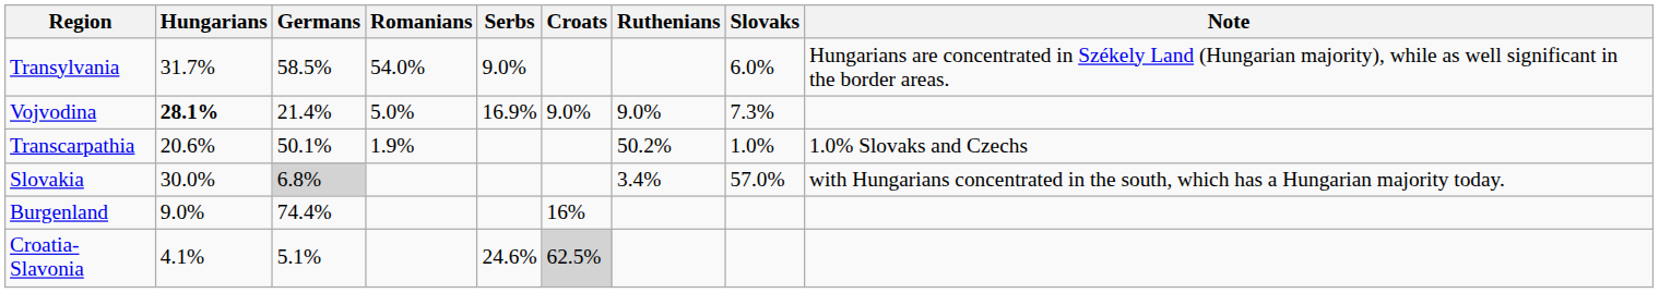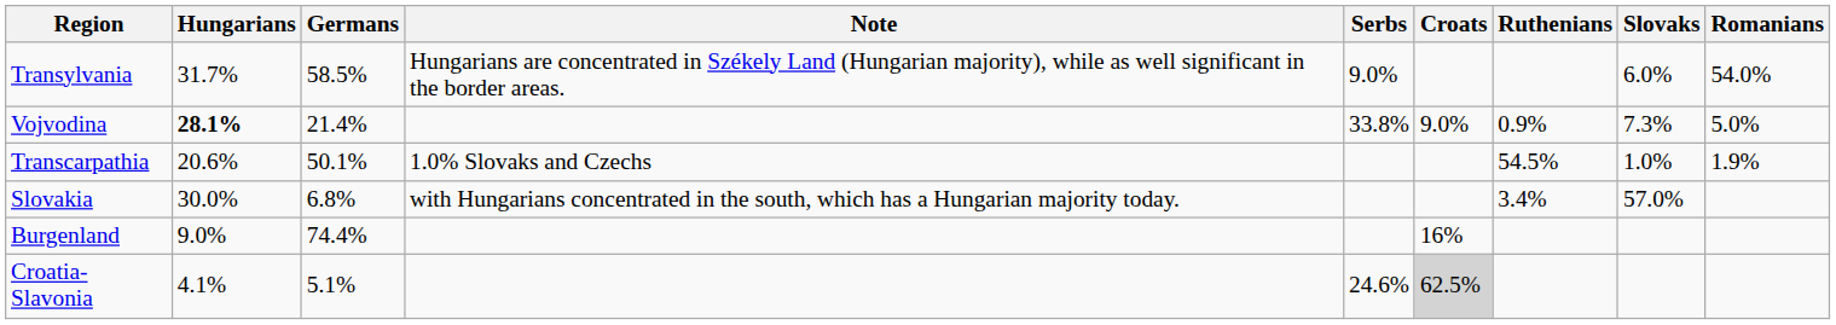columns swapped: Romanians <-> Note
Vojvodina | Serbs: 16.9% -> 33.8%
Vojvodina | Ruthenians: 9.0% -> 0.9%
Transcarpathia | Ruthenians: 50.2% -> 54.5%
Slovakia | Germans: lightgrey background -> no background
